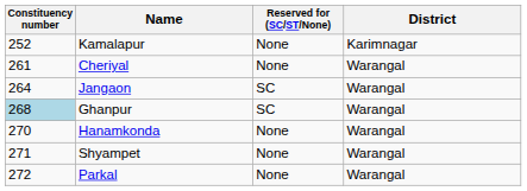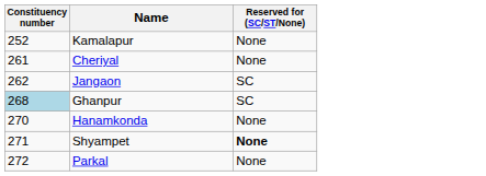- column: District | Karimnagar | Warangal | Warangal | Warangal | Warangal | Warangal | Warangal
Jangaon | Constituency number: 264 -> 262
Shyampet | Reserved for (SC/ST/None): normal -> bold
